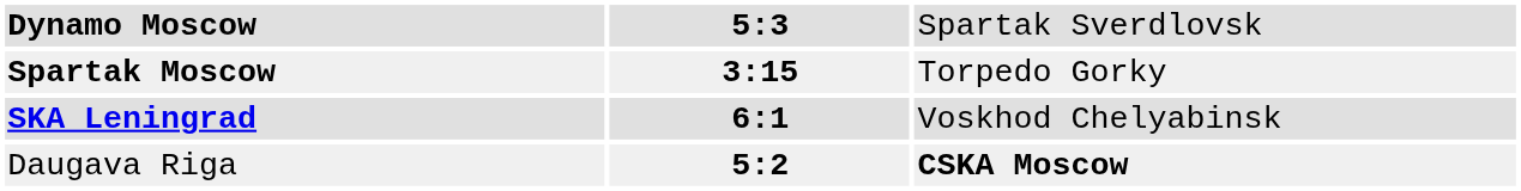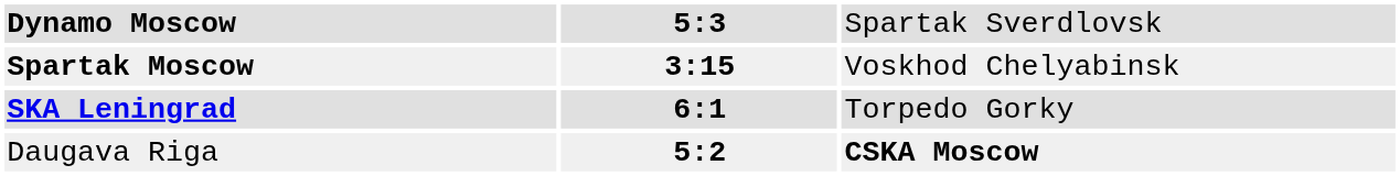Spartak Moscow | column 3: Torpedo Gorky -> Voskhod Chelyabinsk
SKA Leningrad | column 3: Voskhod Chelyabinsk -> Torpedo Gorky
